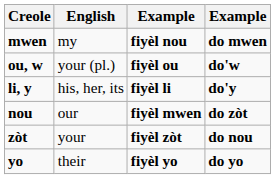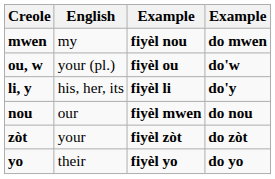nou | column 4: do zòt -> do nou
zòt | column 4: do nou -> do zòt
